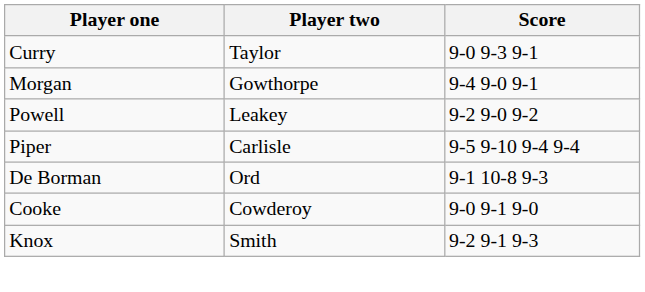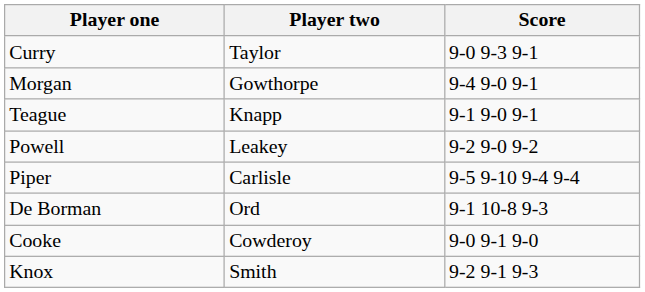+ row: Teague | Knapp | 9-1 9-0 9-1
